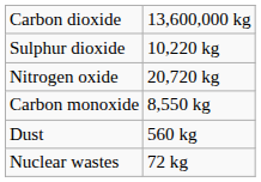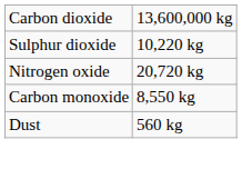- row: Nuclear wastes | 72 kg
